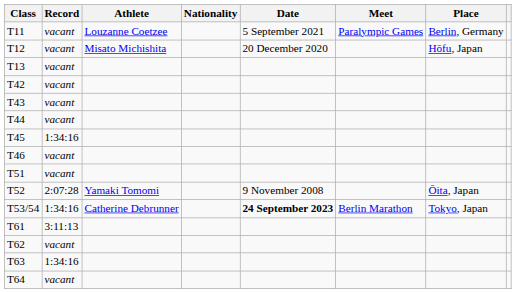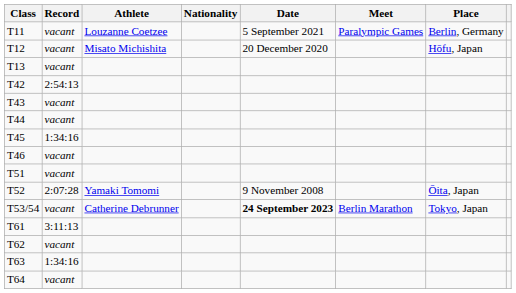T42 | Record: vacant -> 2:54:13
T53/54 | Record: 1:34:16 -> vacant
